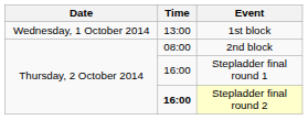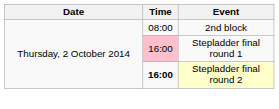- row: Wednesday, 1 October 2014 | 13:00 | 1st block
Stepladder final round 1 | Time: no background -> pink background
